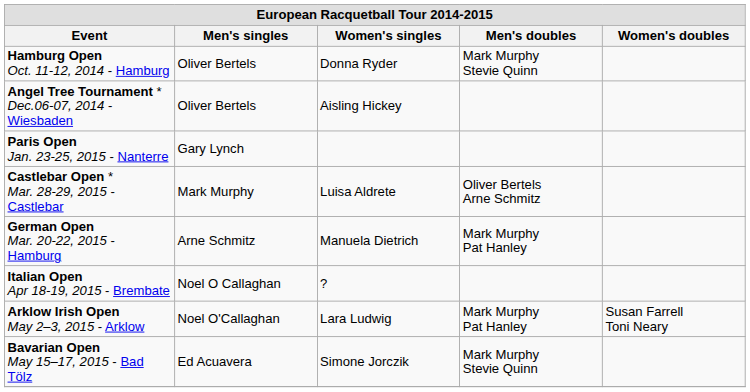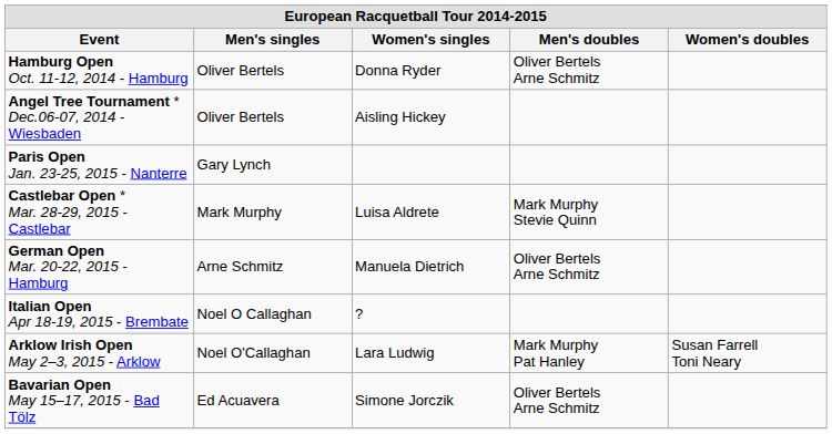Hamburg Open Oct. 11-12, 2014 - Hamburg | Men's doubles: Mark Murphy Stevie Quinn -> Oliver Bertels Arne Schmitz
Castlebar Open * Mar. 28-29, 2015 - Castlebar | Men's doubles: Oliver Bertels Arne Schmitz -> Mark Murphy Stevie Quinn
German Open Mar. 20-22, 2015 - Hamburg | Men's doubles: Mark Murphy Pat Hanley -> Oliver Bertels Arne Schmitz
Bavarian Open May 15–17, 2015 - Bad Tölz | Men's doubles: Mark Murphy Stevie Quinn -> Oliver Bertels Arne Schmitz
